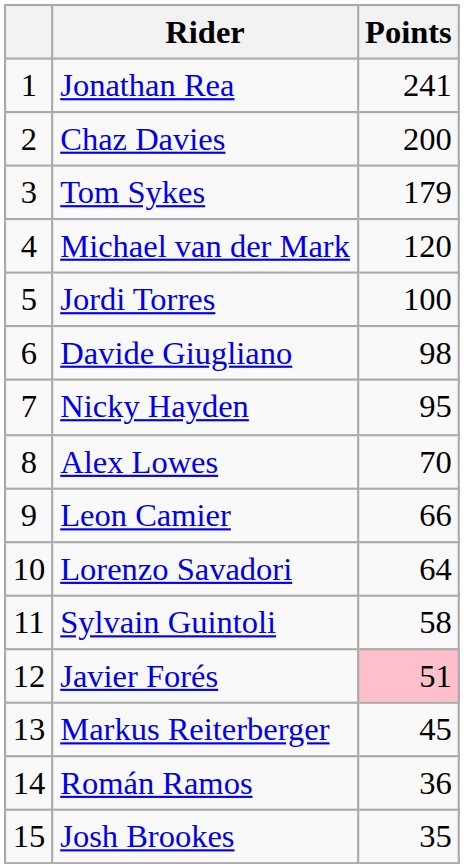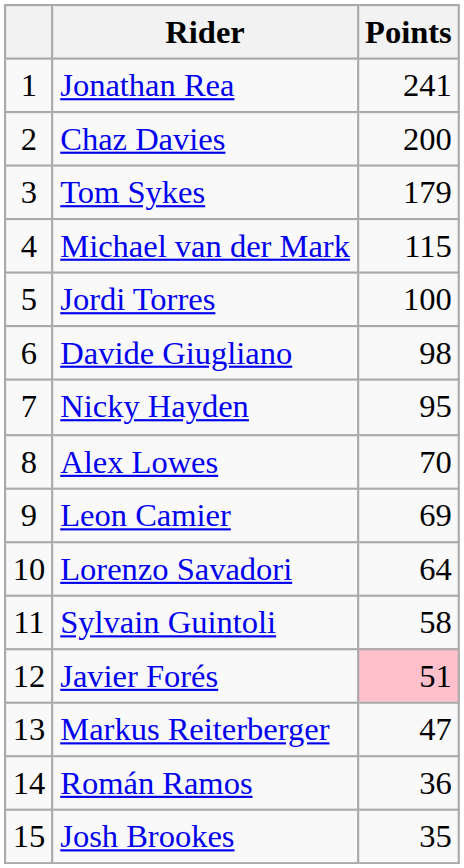Michael van der Mark | Points: 120 -> 115
Leon Camier | Points: 66 -> 69
Markus Reiterberger | Points: 45 -> 47
